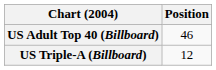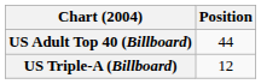US Adult Top 40 (Billboard) | Position: 46 -> 44
